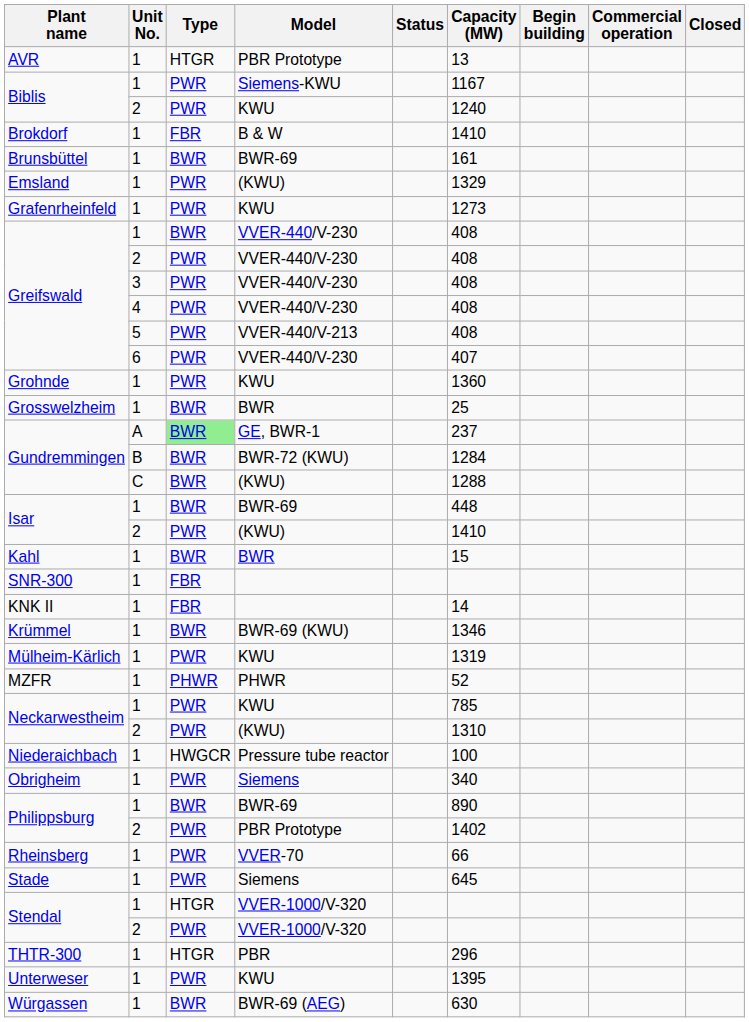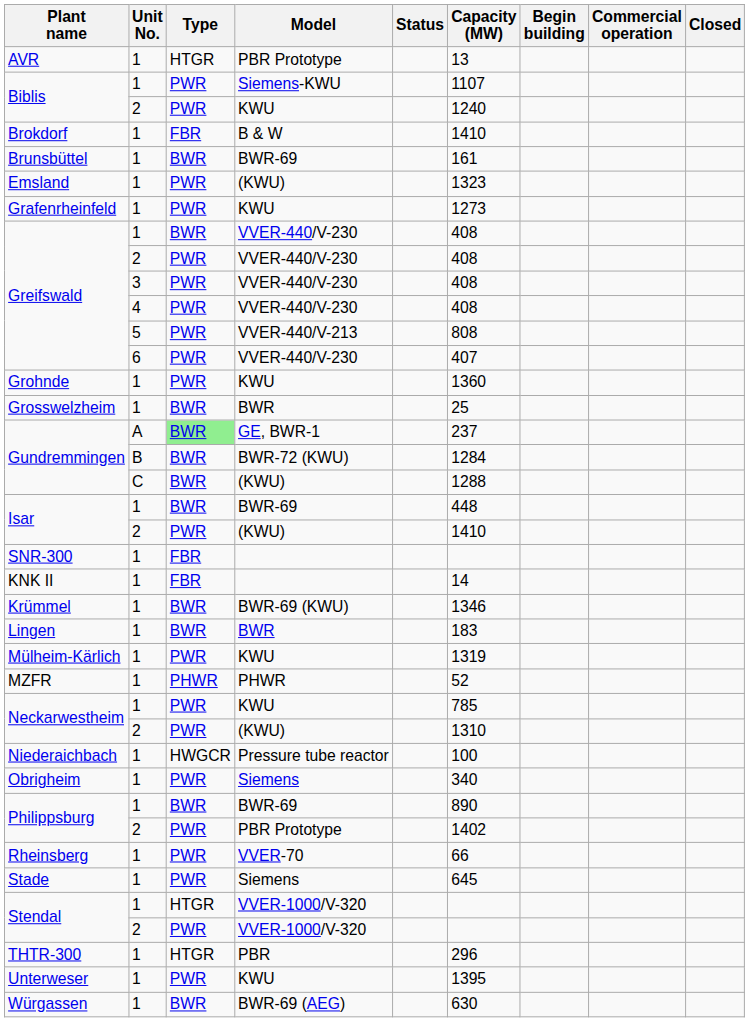Biblis / 1 | Capacity (MW): 1167 -> 1107
Emsland | Capacity (MW): 1329 -> 1323
Greifswald / 5 | Capacity (MW): 408 -> 808
- row: Kahl | 1 | BWR | BWR | 15
+ row: Lingen | 1 | BWR | BWR | 183
